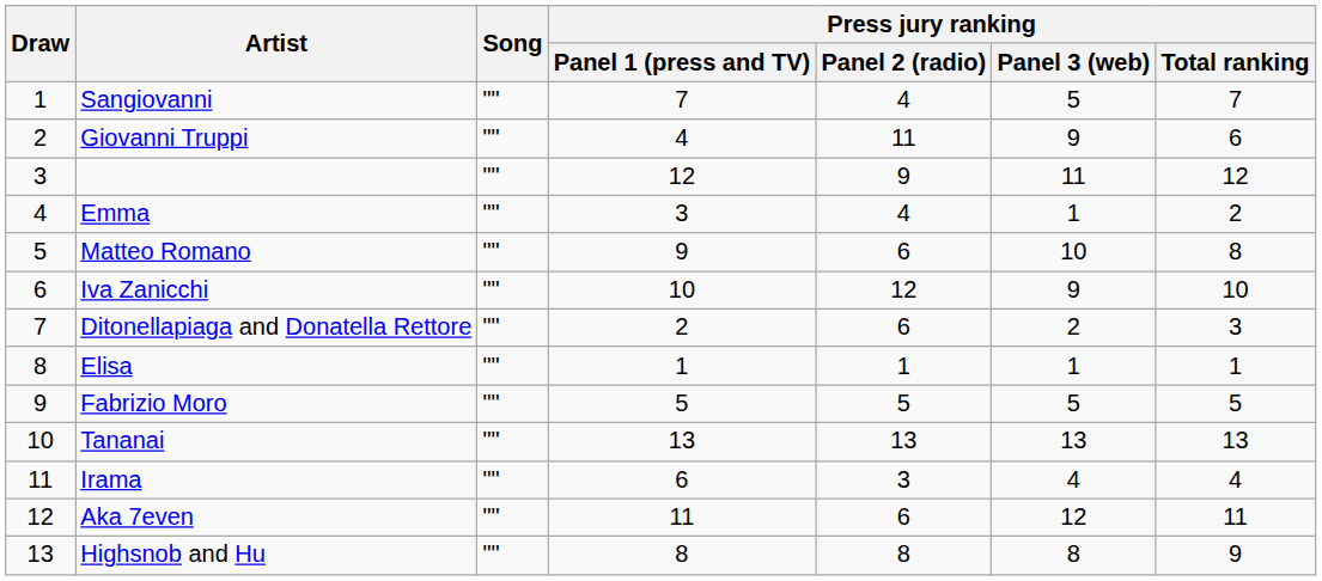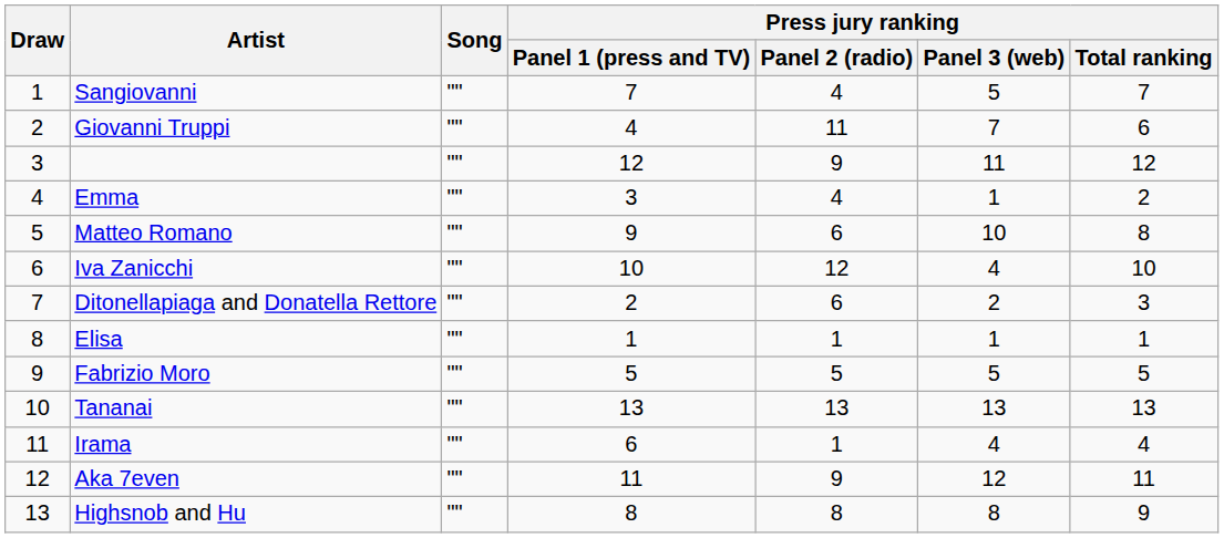Giovanni Truppi | Press jury ranking / Panel 3 (web): 9 -> 7
Iva Zanicchi | Press jury ranking / Panel 3 (web): 9 -> 4
Irama | Press jury ranking / Panel 2 (radio): 3 -> 1
Aka 7even | Press jury ranking / Panel 2 (radio): 6 -> 9
